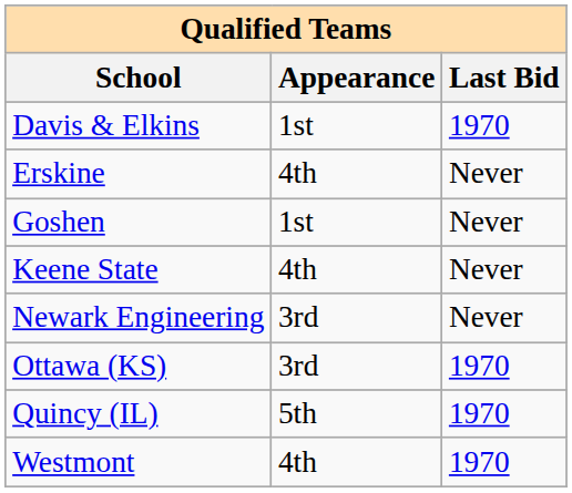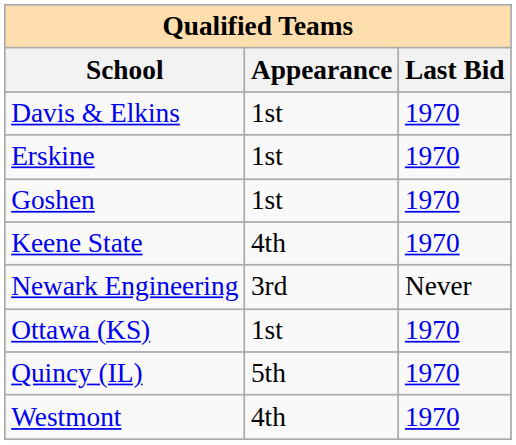Erskine | Appearance: 4th -> 1st
Erskine | Last Bid: Never -> 1970
Goshen | Last Bid: Never -> 1970
Keene State | Last Bid: Never -> 1970
Ottawa (KS) | Appearance: 3rd -> 1st
